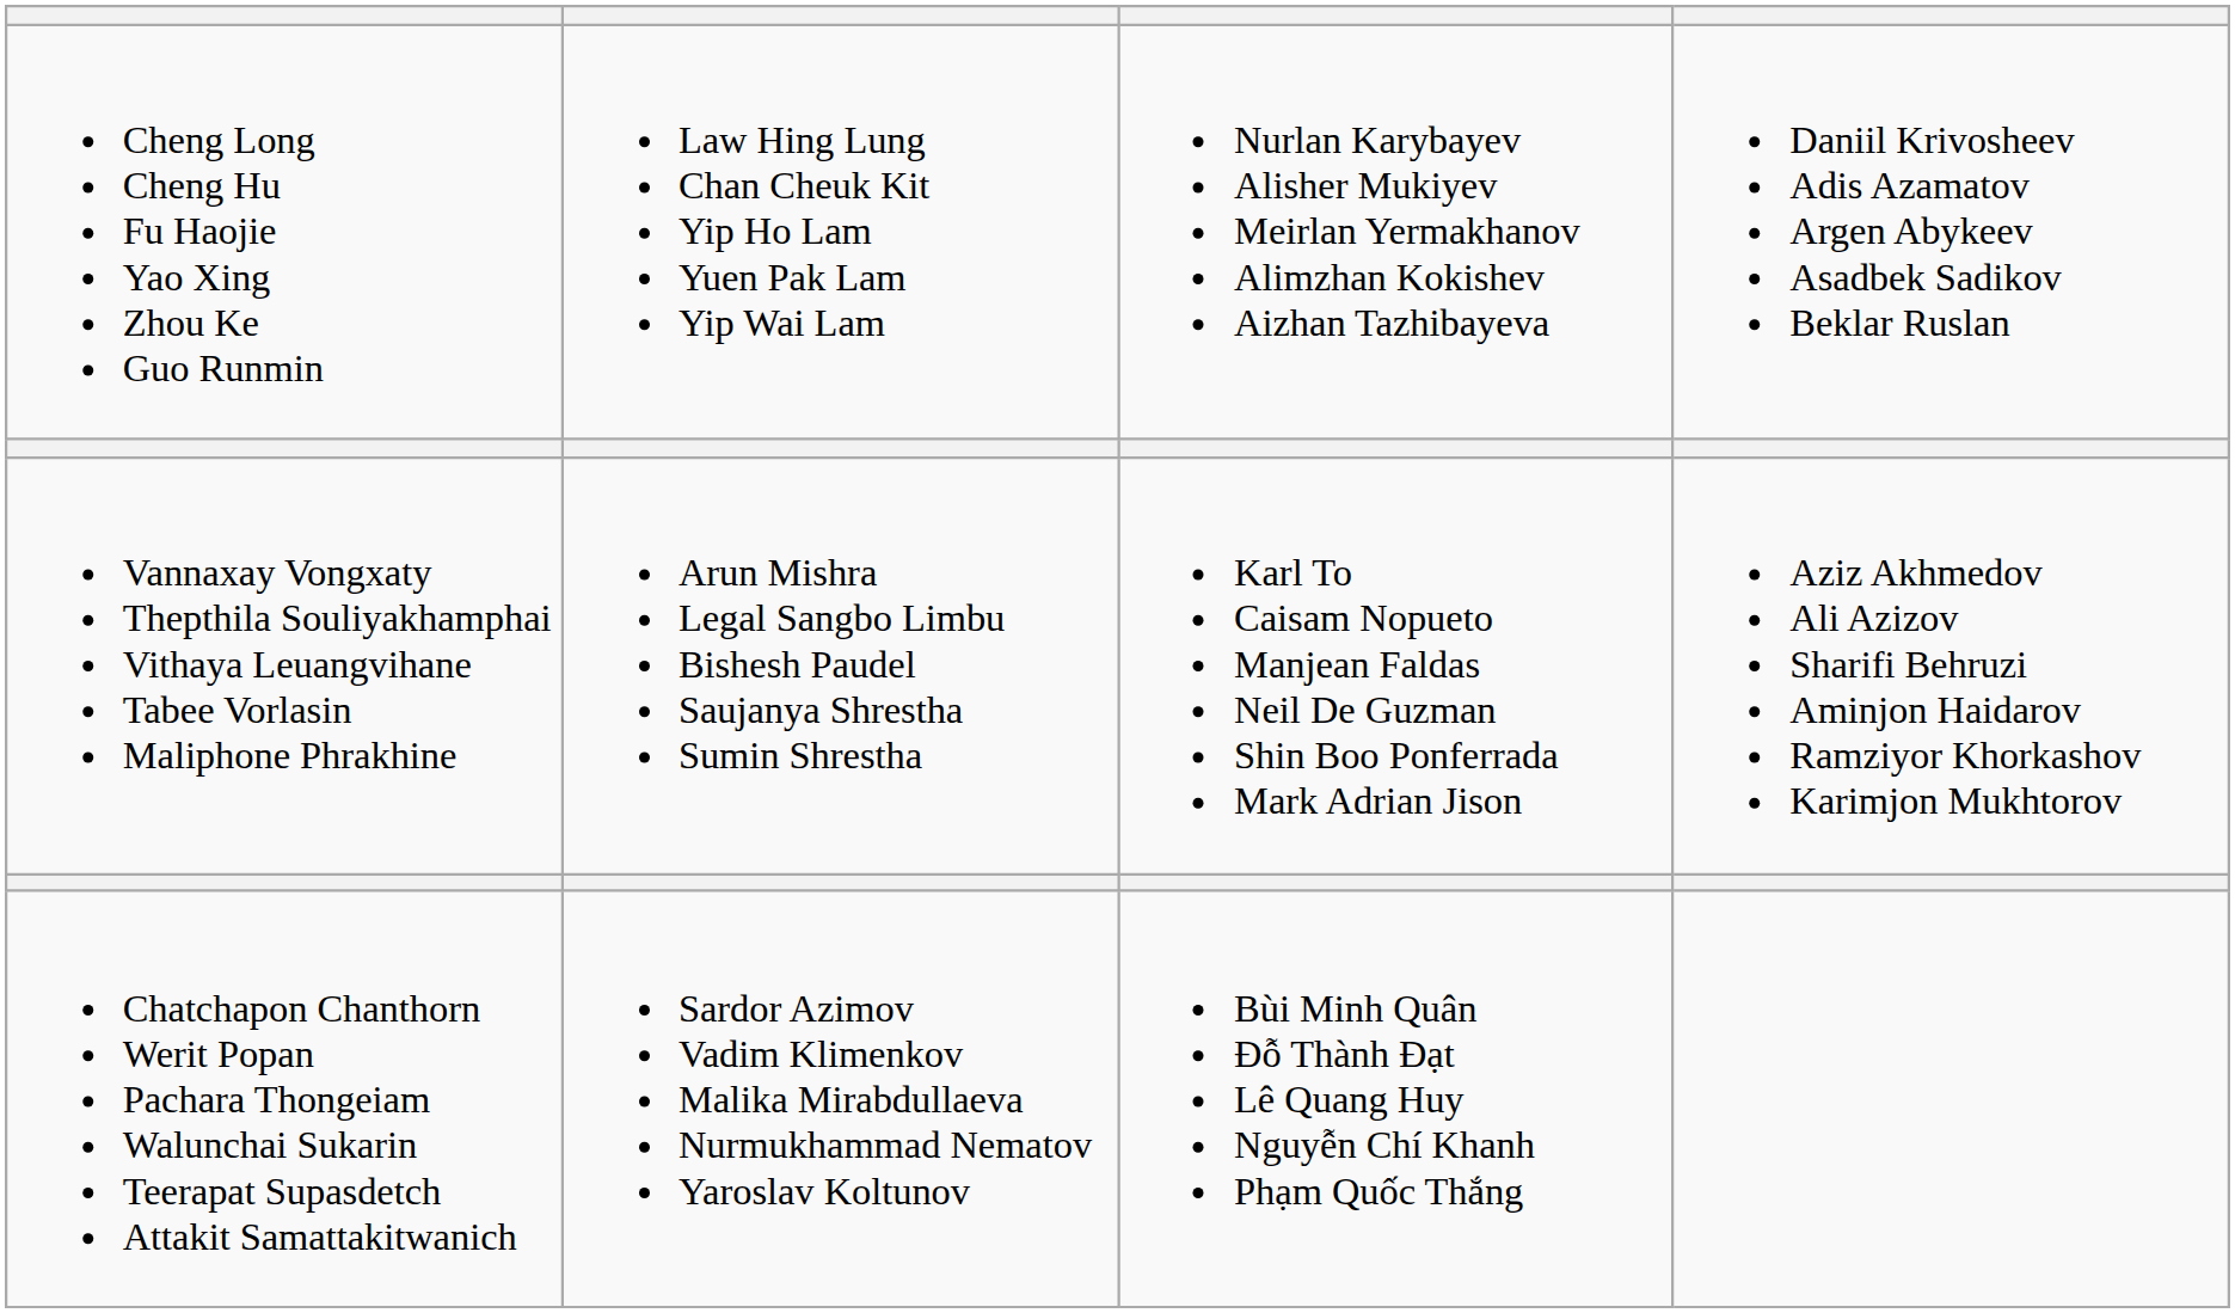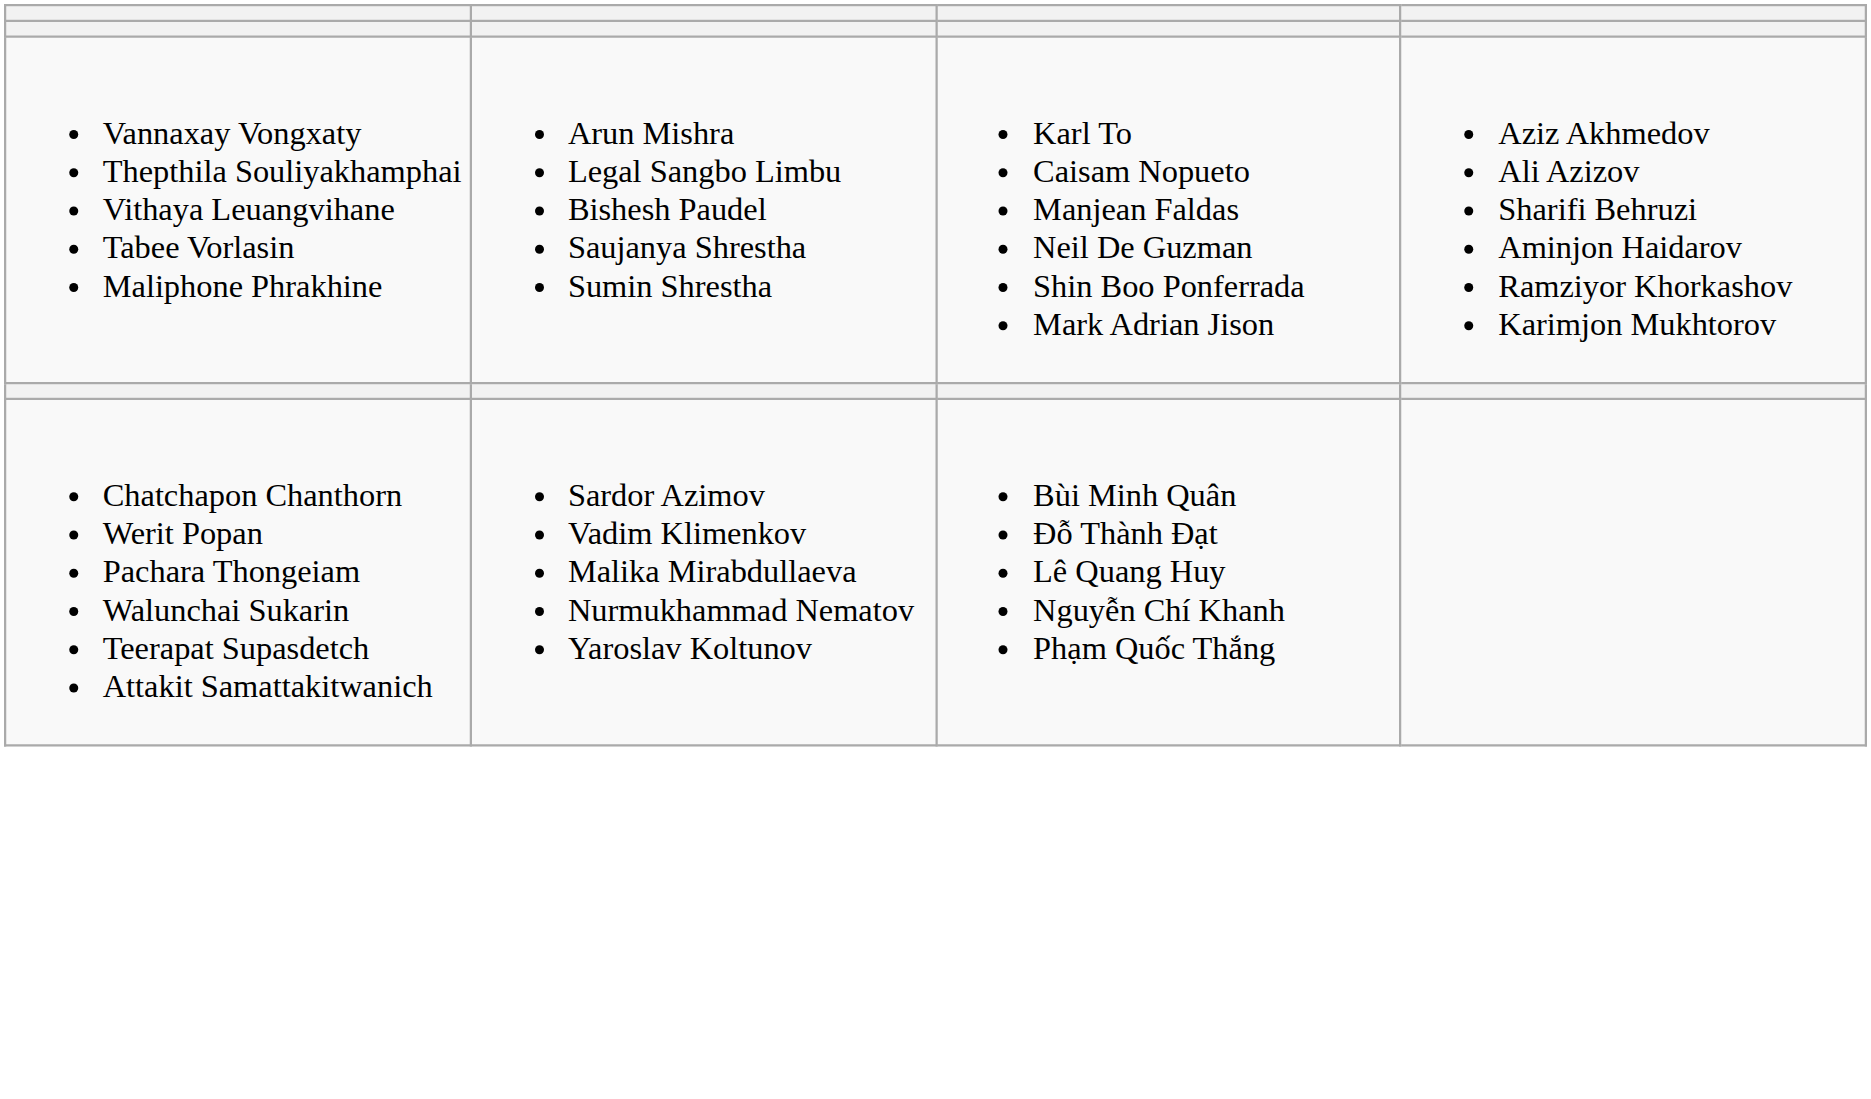- row: Cheng Long Cheng Hu Fu Haojie Yao Xing Zhou Ke Guo Runmin | Law Hing Lung Chan Cheuk Kit Yip Ho Lam Yuen Pak Lam Yip Wai Lam | Nurlan Karybayev Alisher Mukiyev Meirlan Yermakhanov Alimzhan Kokishev Aizhan Tazhibayeva | Daniil Krivosheev Adis Azamatov Argen Abykeev Asadbek Sadikov Beklar Ruslan
